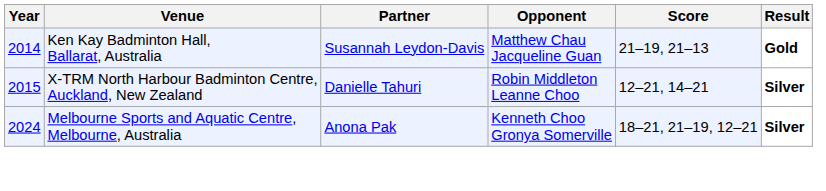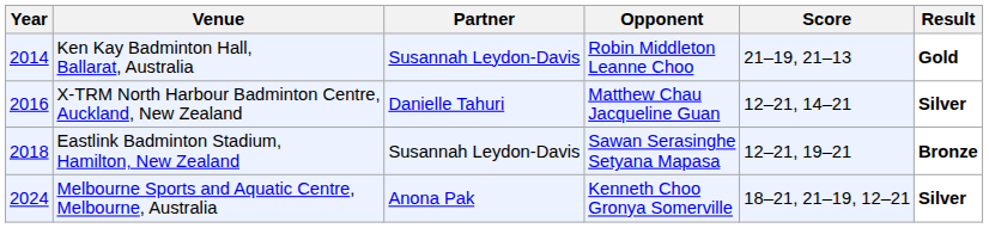Ken Kay Badminton Hall, Ballarat, Australia | Opponent: Matthew Chau Jacqueline Guan -> Robin Middleton Leanne Choo
X-TRM North Harbour Badminton Centre, Auckland, New Zealand | Year: 2015 -> 2016
X-TRM North Harbour Badminton Centre, Auckland, New Zealand | Opponent: Robin Middleton Leanne Choo -> Matthew Chau Jacqueline Guan
+ row: 2018 | Eastlink Badminton Stadium, Hamilton, New Zealand | Susannah Leydon-Davis | Sawan Serasinghe Setyana Mapasa | 12–21, 19–21 | Bronze
